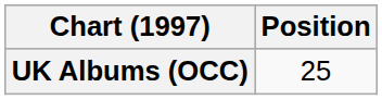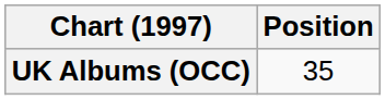UK Albums (OCC) | Position: 25 -> 35
